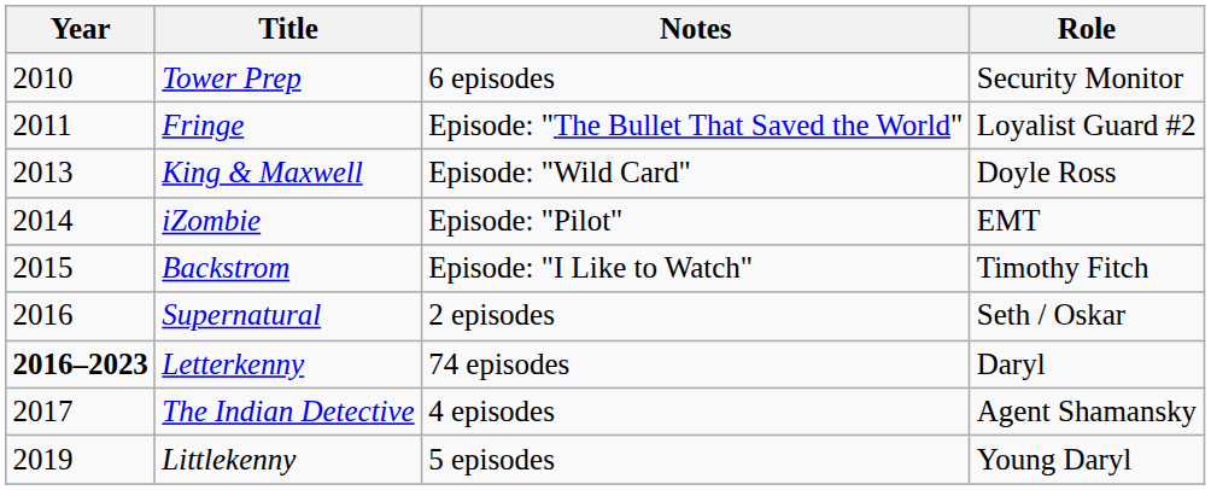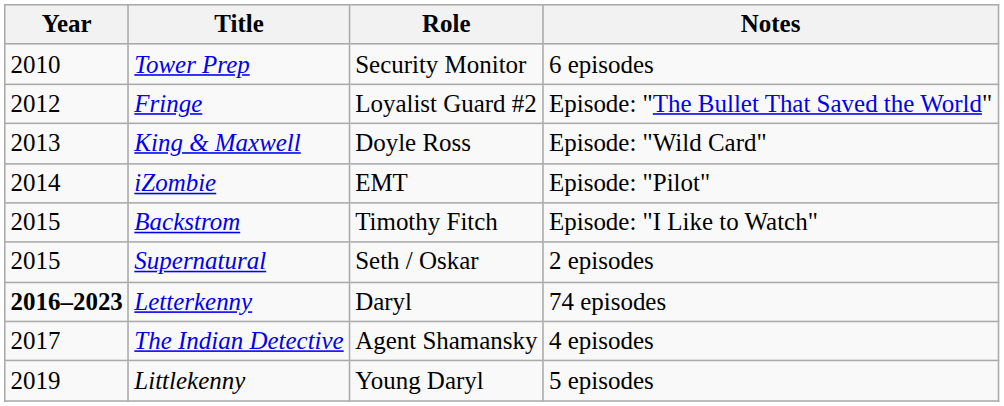columns swapped: Role <-> Notes
Fringe | Year: 2011 -> 2012
Supernatural | Year: 2016 -> 2015
